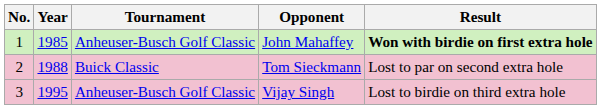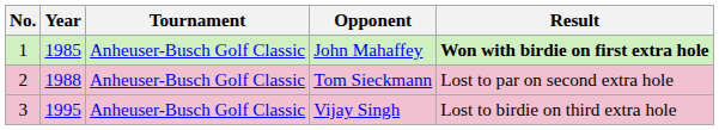Tom Sieckmann | Tournament: Buick Classic -> Anheuser-Busch Golf Classic
